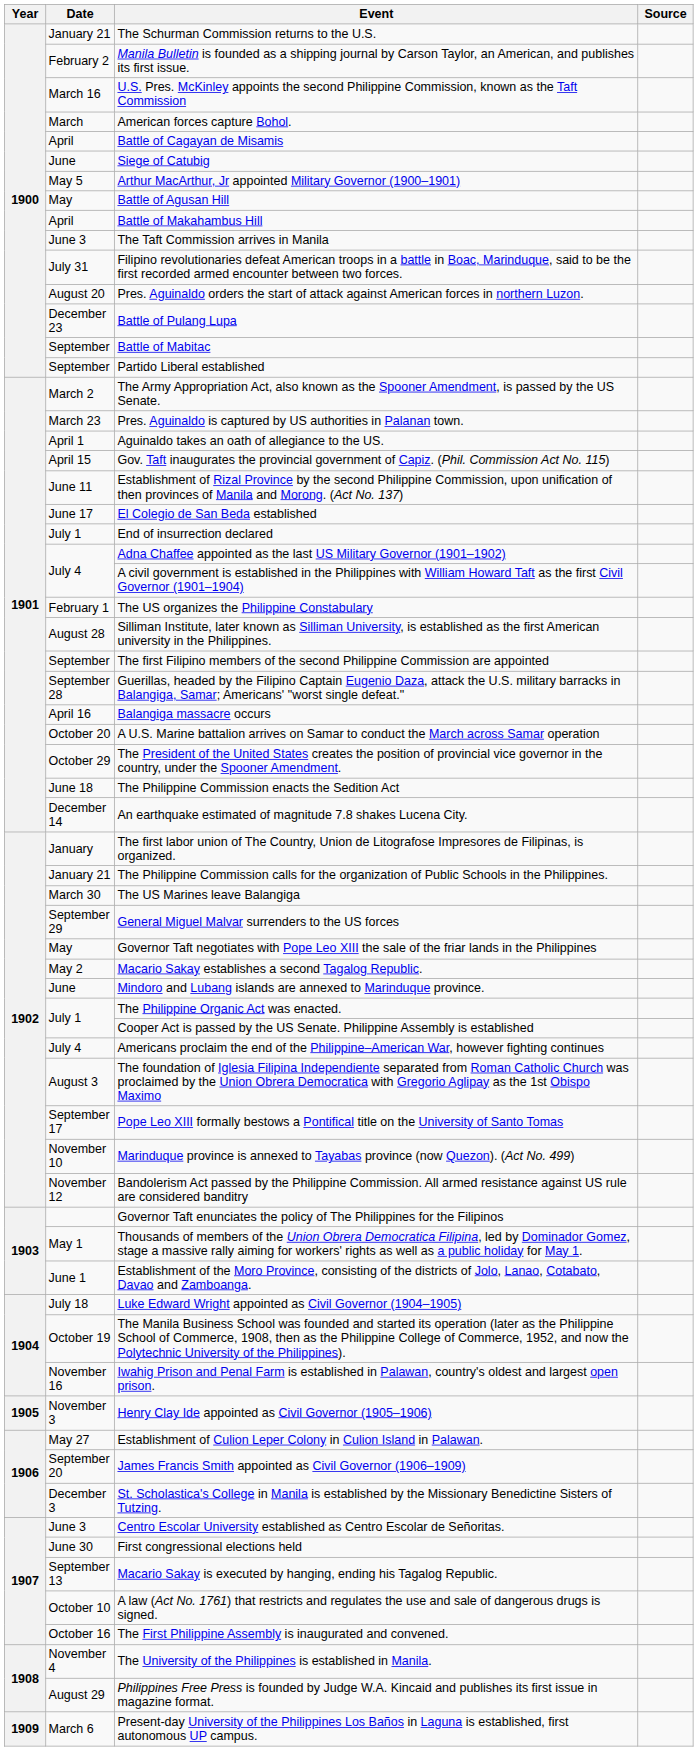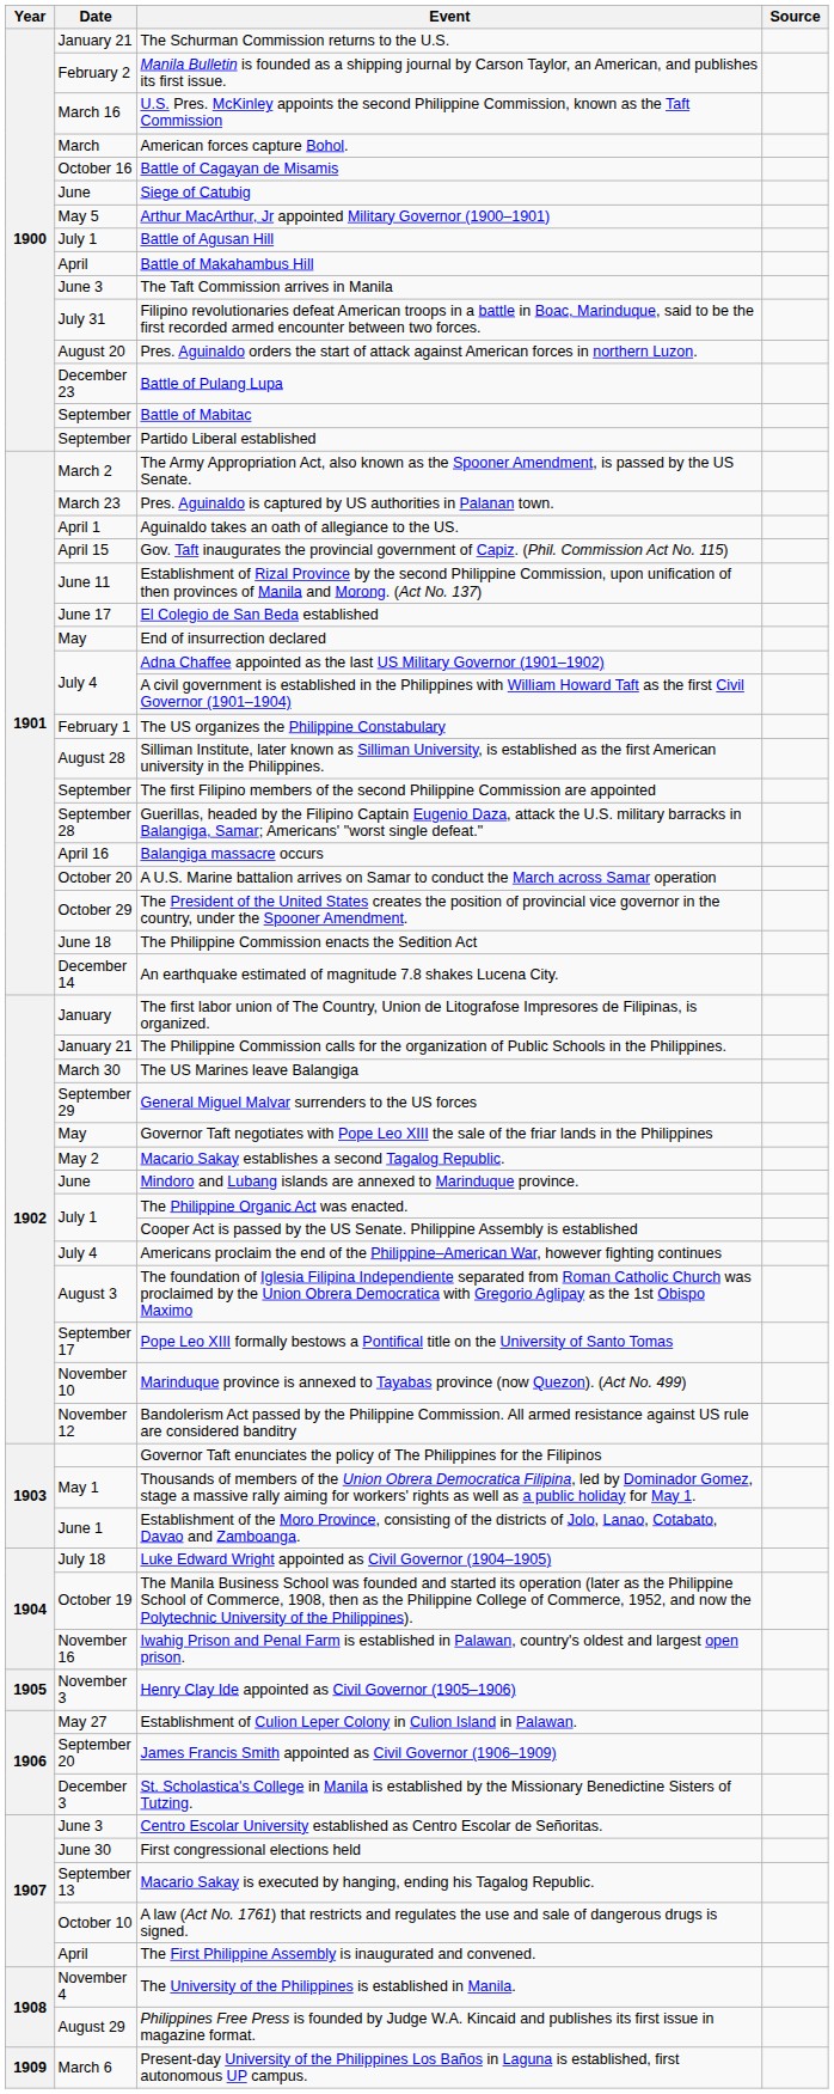Battle of Cagayan de Misamis | Date: April -> October 16
Battle of Agusan Hill | Date: May -> July 1
End of insurrection declared | Date: July 1 -> May
The First Philippine Assembly is inaugurated and convened. | Date: October 16 -> April
